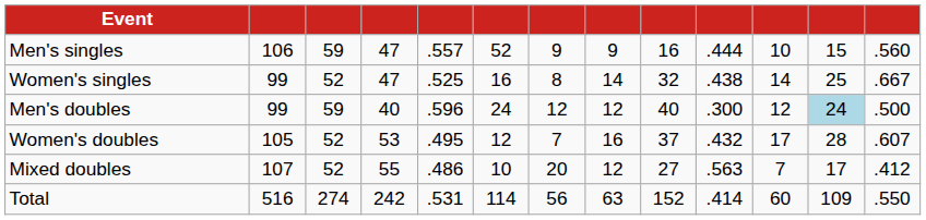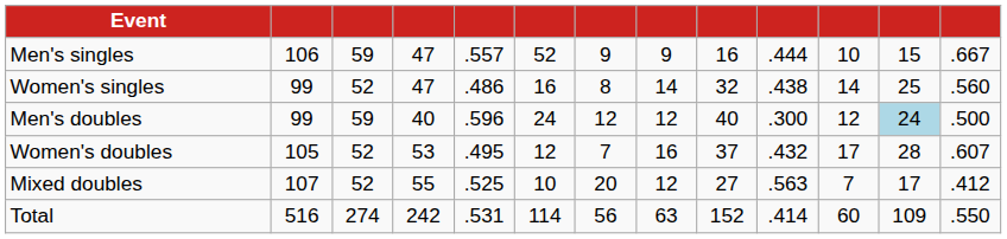Men's singles | column 13: .560 -> .667
Women's singles | column 5: .525 -> .486
Women's singles | column 13: .667 -> .560
Mixed doubles | column 5: .486 -> .525
